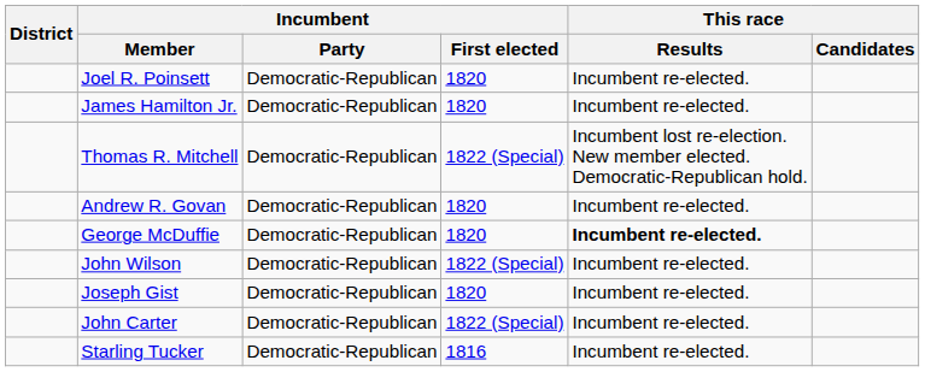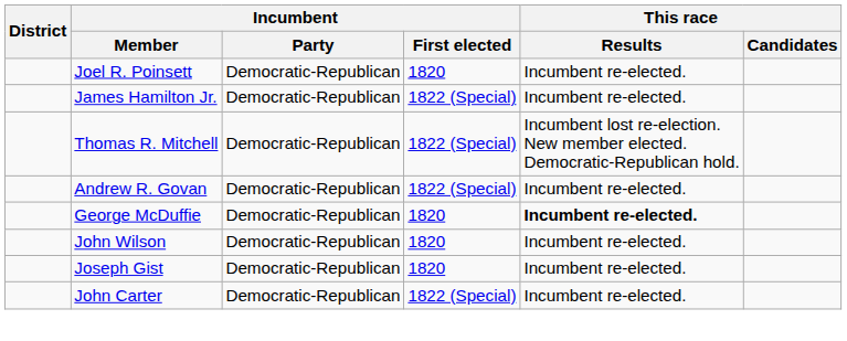James Hamilton Jr. | Incumbent / First elected: 1820 -> 1822 (Special)
Andrew R. Govan | Incumbent / First elected: 1820 -> 1822 (Special)
John Wilson | Incumbent / First elected: 1822 (Special) -> 1820
- row: Starling Tucker | Democratic-Republican | 1816 | Incumbent re-elected.
